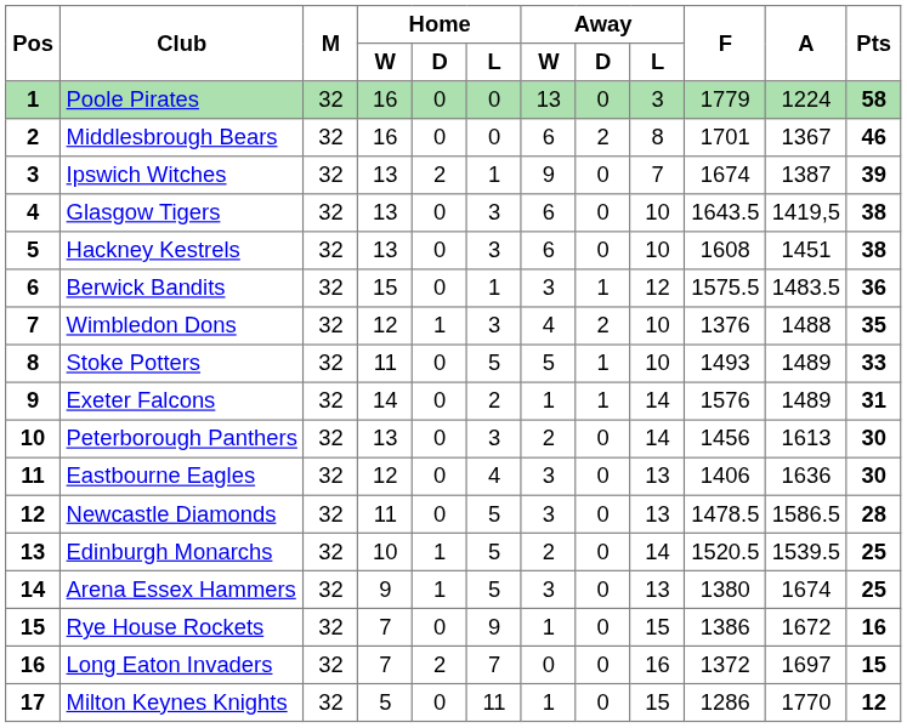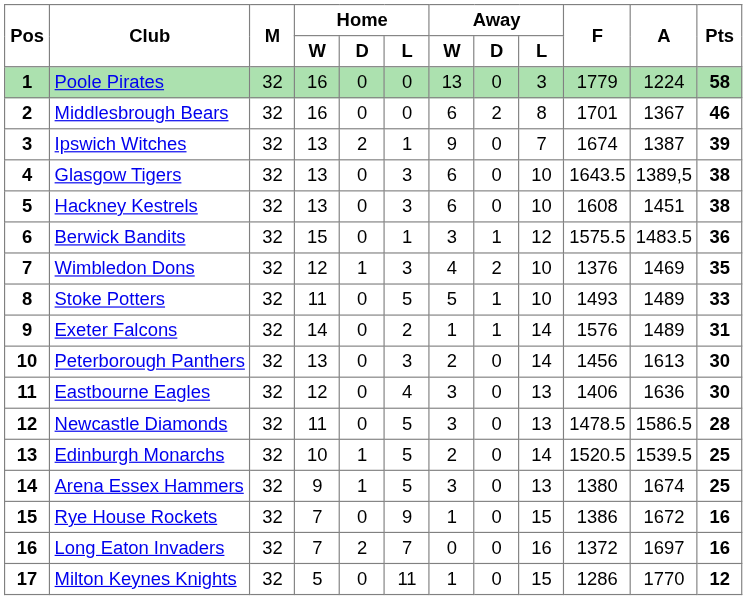Glasgow Tigers | A: 1419,5 -> 1389,5
Wimbledon Dons | A: 1488 -> 1469
Long Eaton Invaders | Pts: 15 -> 16
